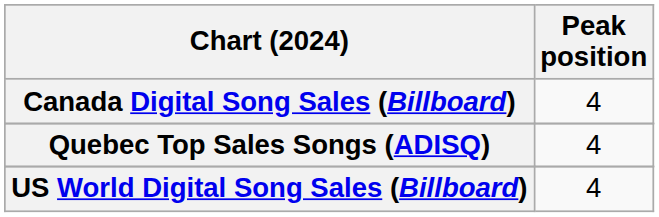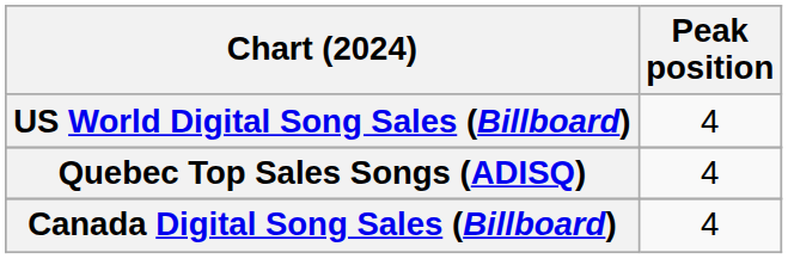rows swapped: Canada Digital Song Sales (Billboard) <-> US World Digital Song Sales (Billboard)
